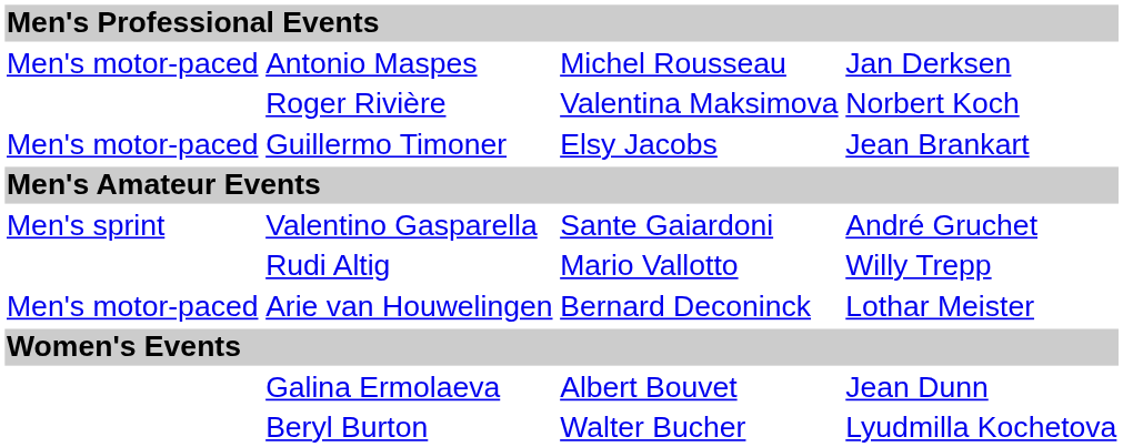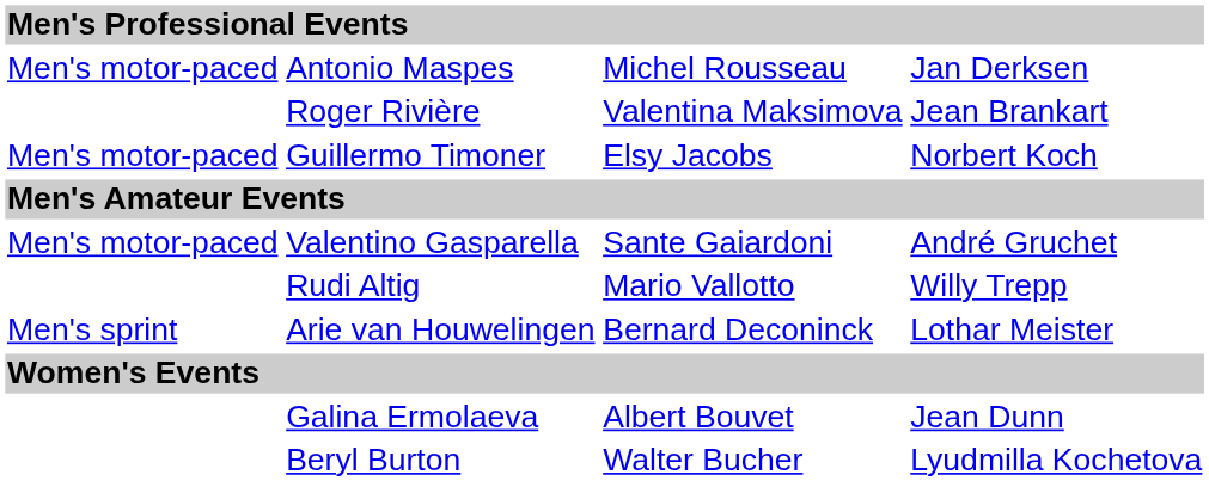Roger Rivière | column 4: Norbert Koch -> Jean Brankart
Guillermo Timoner | column 4: Jean Brankart -> Norbert Koch
Valentino Gasparella | column 1: Men's sprint -> Men's motor-paced
Arie van Houwelingen | column 1: Men's motor-paced -> Men's sprint
